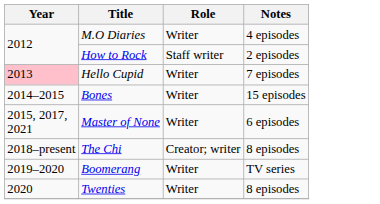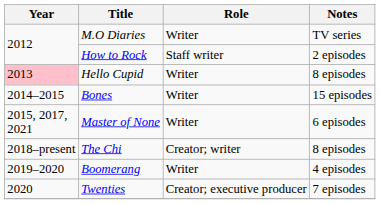M.O Diaries | Notes: 4 episodes -> TV series
Hello Cupid | Notes: 7 episodes -> 8 episodes
Boomerang | Notes: TV series -> 4 episodes
Twenties | Role: Writer -> Creator; executive producer
Twenties | Notes: 8 episodes -> 7 episodes
